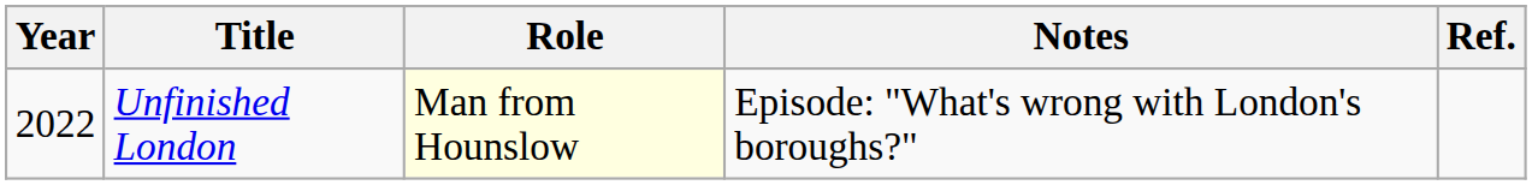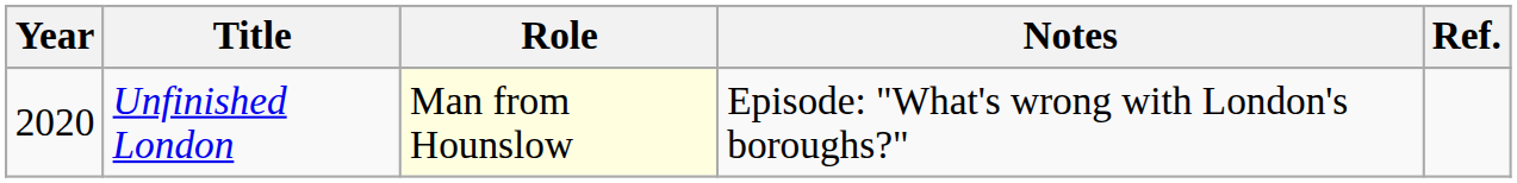Unfinished London | Year: 2022 -> 2020
